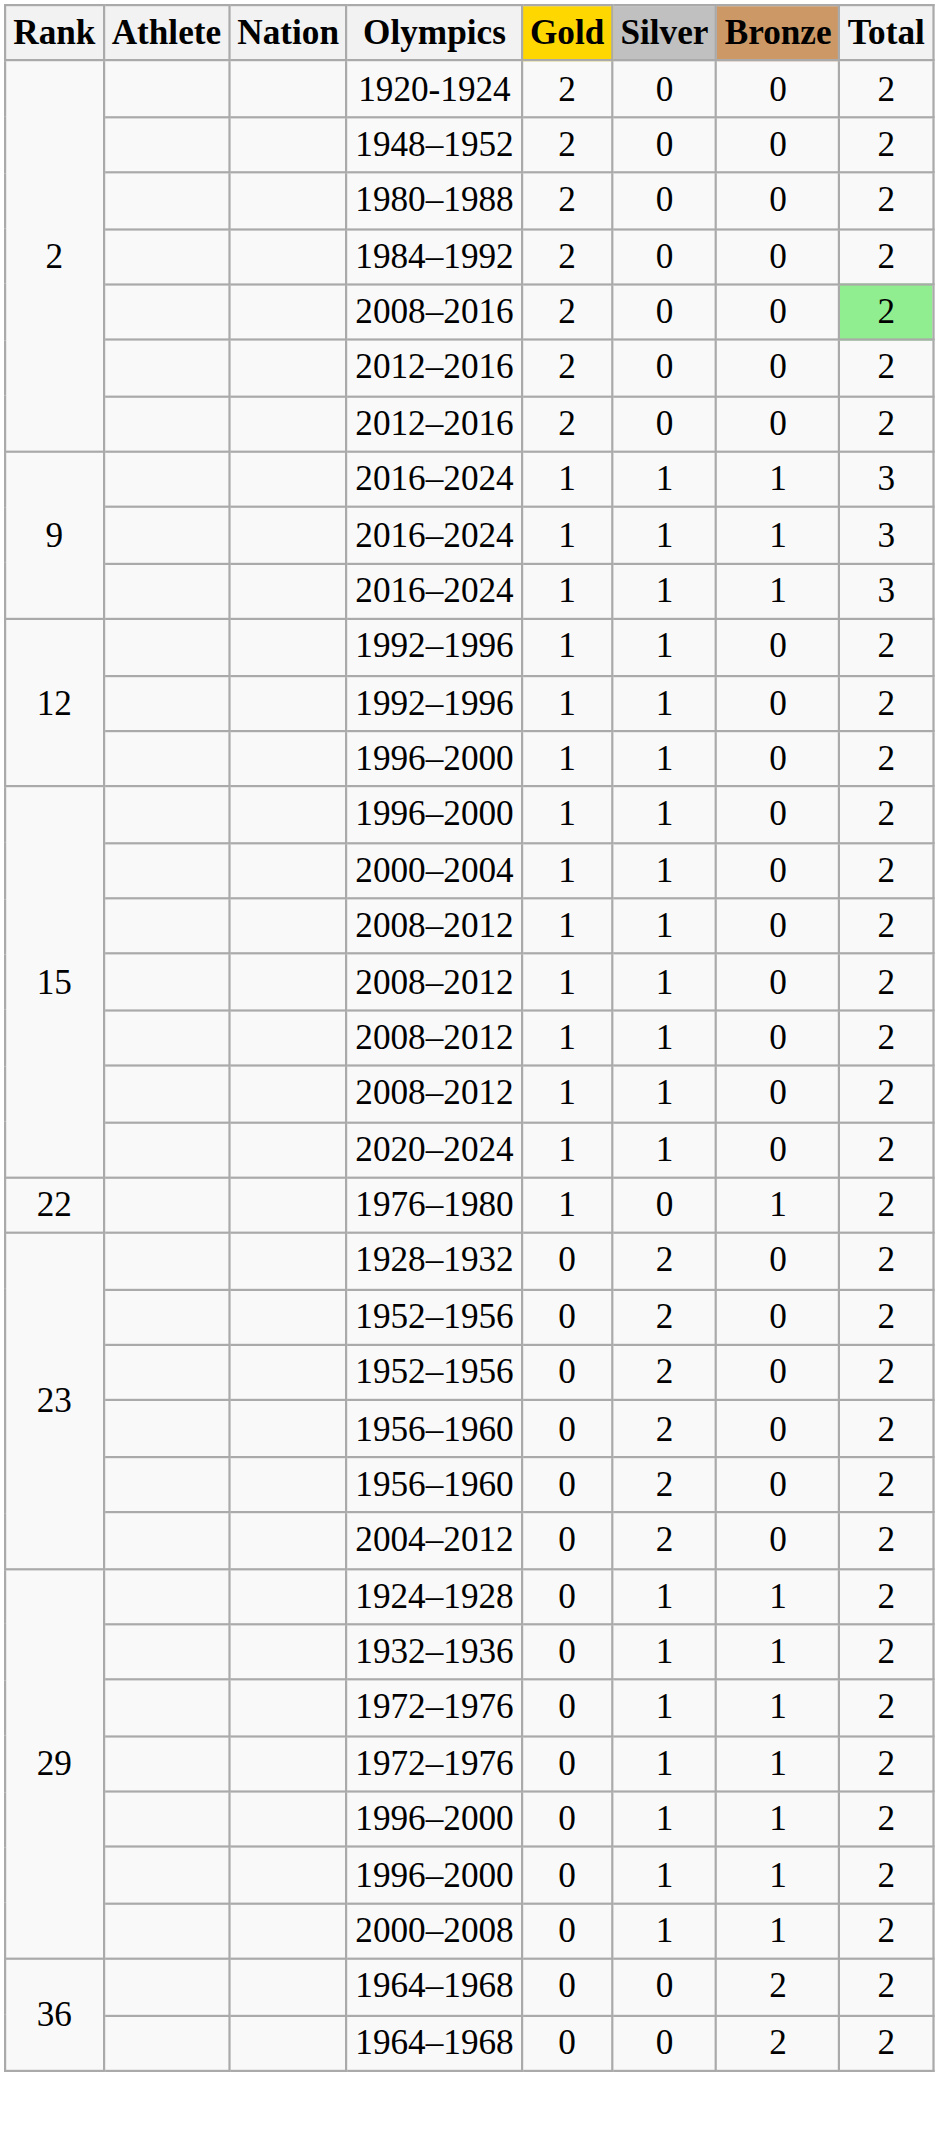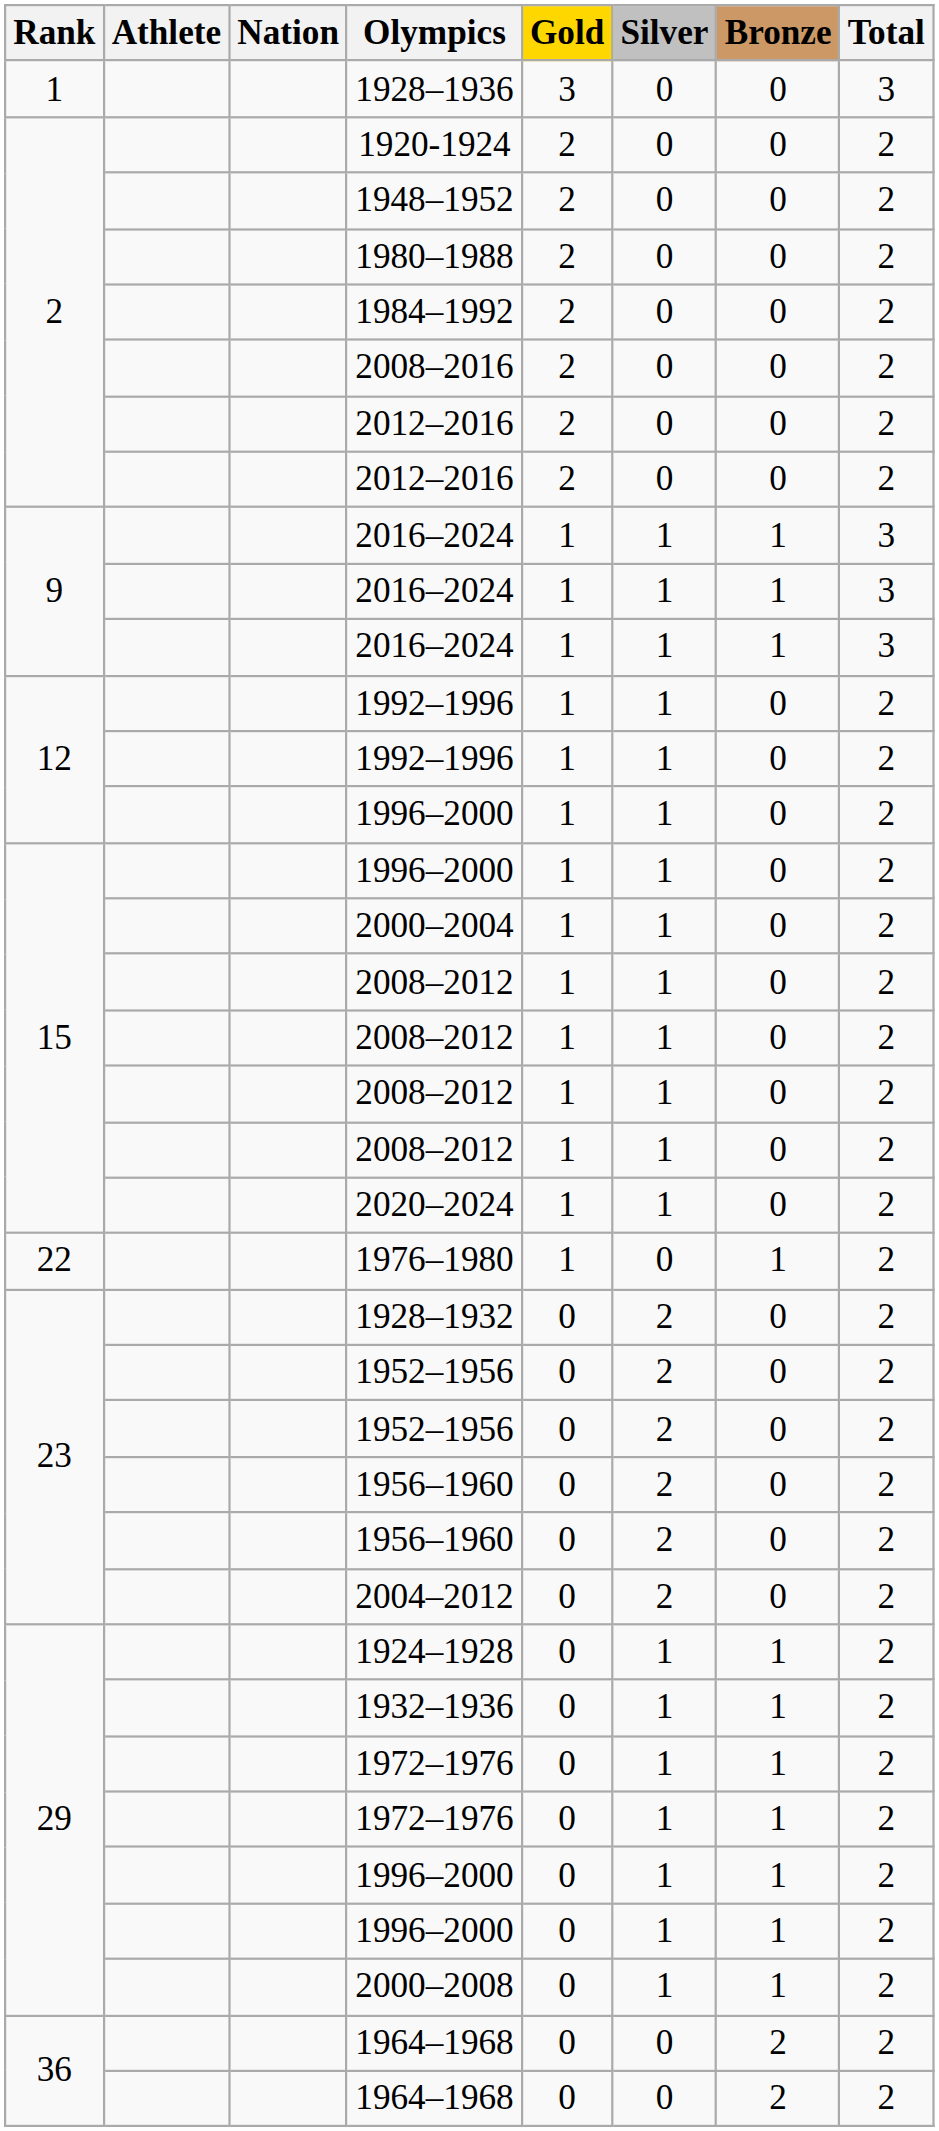+ row: 1 | 1928–1936 | 3 | 0 | 0 | 3
2008–2016 | Total: lightgreen background -> no background
